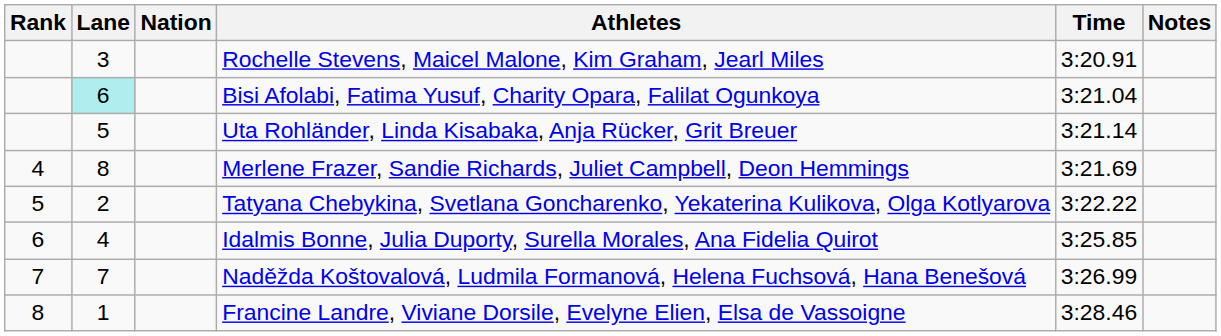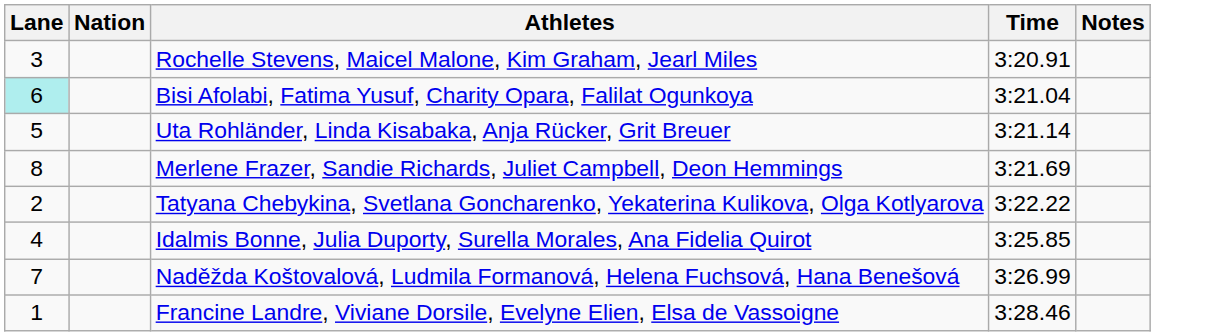- column: Rank | 4 | 5 | 6 | 7 | 8
